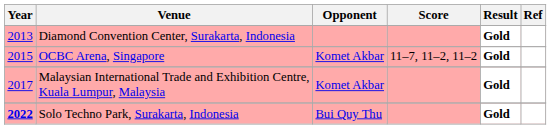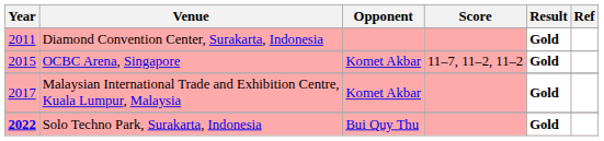Diamond Convention Center, Surakarta, Indonesia | Year: 2013 -> 2011
